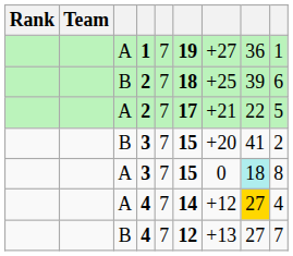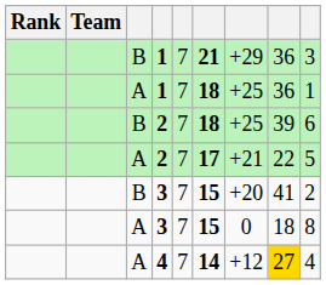+ row: B | 1 | 7 | 21 | +29 | 36 | 3
A / 1 | column 6: 19 -> 18
A / 1 | column 7: +27 -> +25
A / 3 | column 8: paleturquoise background -> no background
- row: B | 4 | 7 | 12 | +13 | 27 | 7
